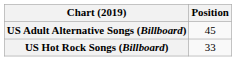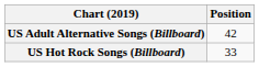US Adult Alternative Songs (Billboard) | Position: 45 -> 42
